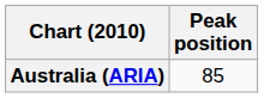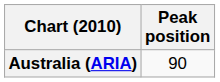Australia (ARIA) | Peak position: 85 -> 90
